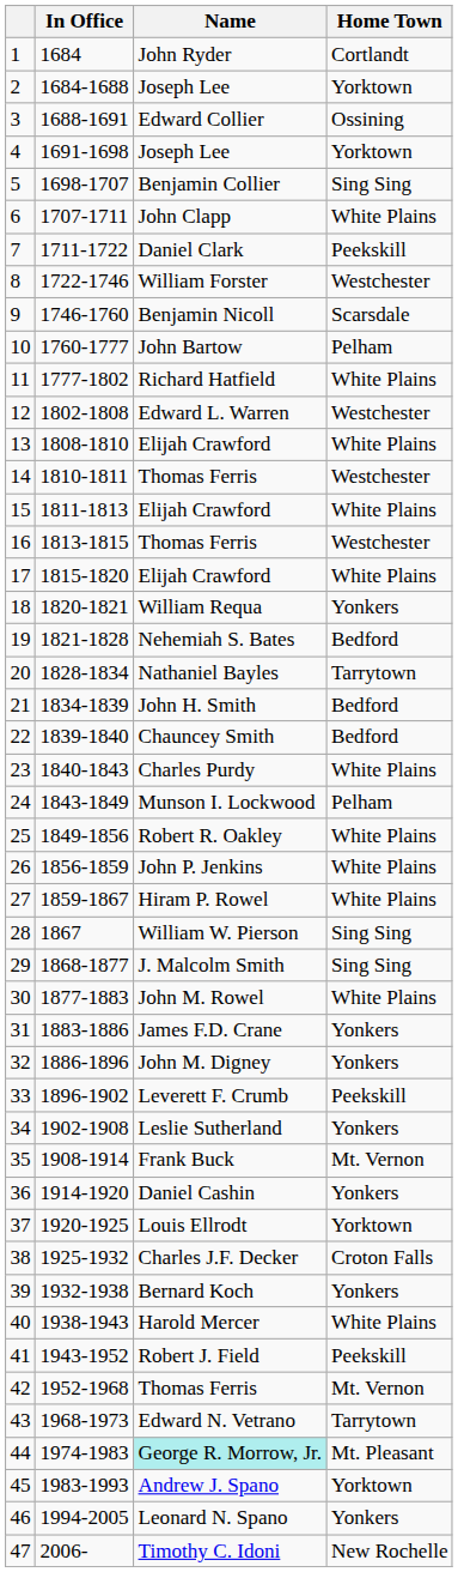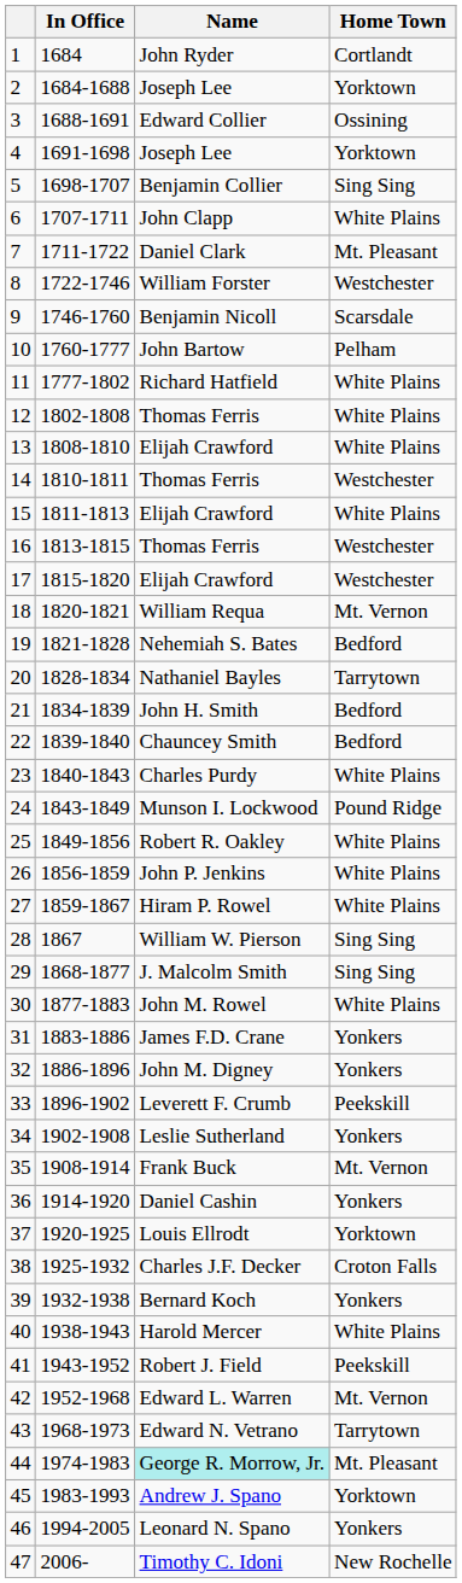7 | Home Town: Peekskill -> Mt. Pleasant
12 | Name: Edward L. Warren -> Thomas Ferris
12 | Home Town: Westchester -> White Plains
17 | Home Town: White Plains -> Westchester
18 | Home Town: Yonkers -> Mt. Vernon
24 | Home Town: Pelham -> Pound Ridge
42 | Name: Thomas Ferris -> Edward L. Warren
